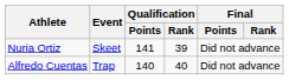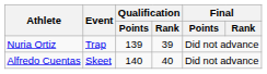Nuria Ortiz | Event: Skeet -> Trap
Nuria Ortiz | Qualification / Points: 141 -> 139
Alfredo Cuentas | Event: Trap -> Skeet
